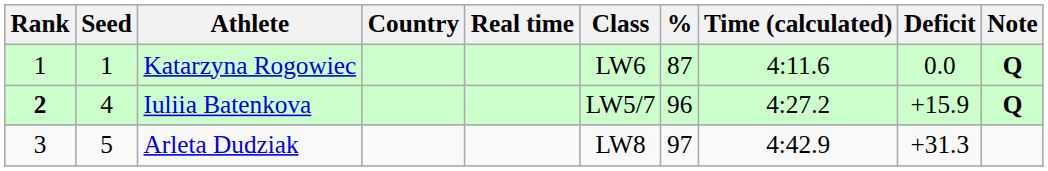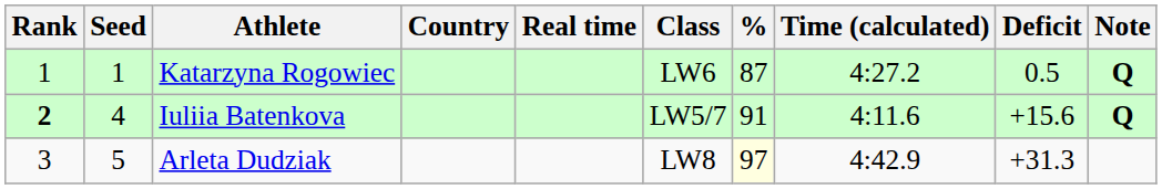Katarzyna Rogowiec | Time (calculated): 4:11.6 -> 4:27.2
Katarzyna Rogowiec | Deficit: 0.0 -> 0.5
Iuliia Batenkova | %: 96 -> 91
Iuliia Batenkova | Time (calculated): 4:27.2 -> 4:11.6
Iuliia Batenkova | Deficit: +15.9 -> +15.6
Arleta Dudziak | %: no background -> lightyellow background
